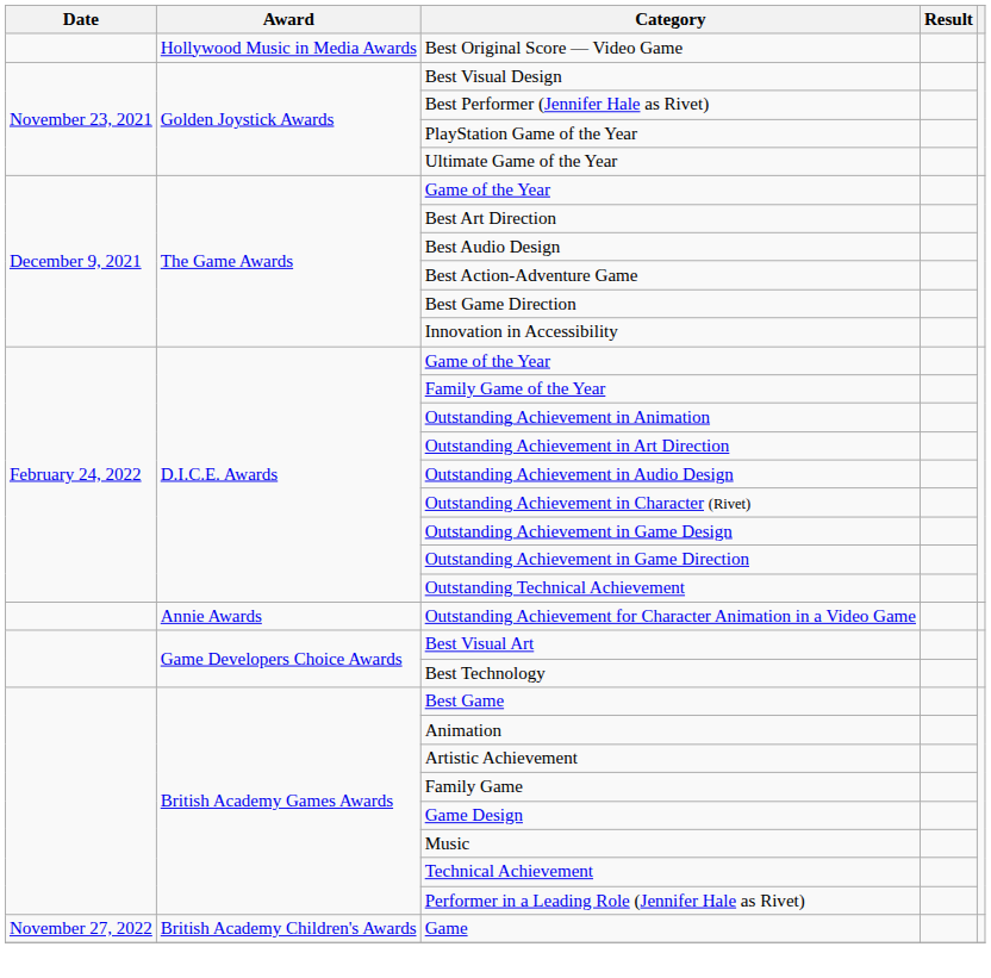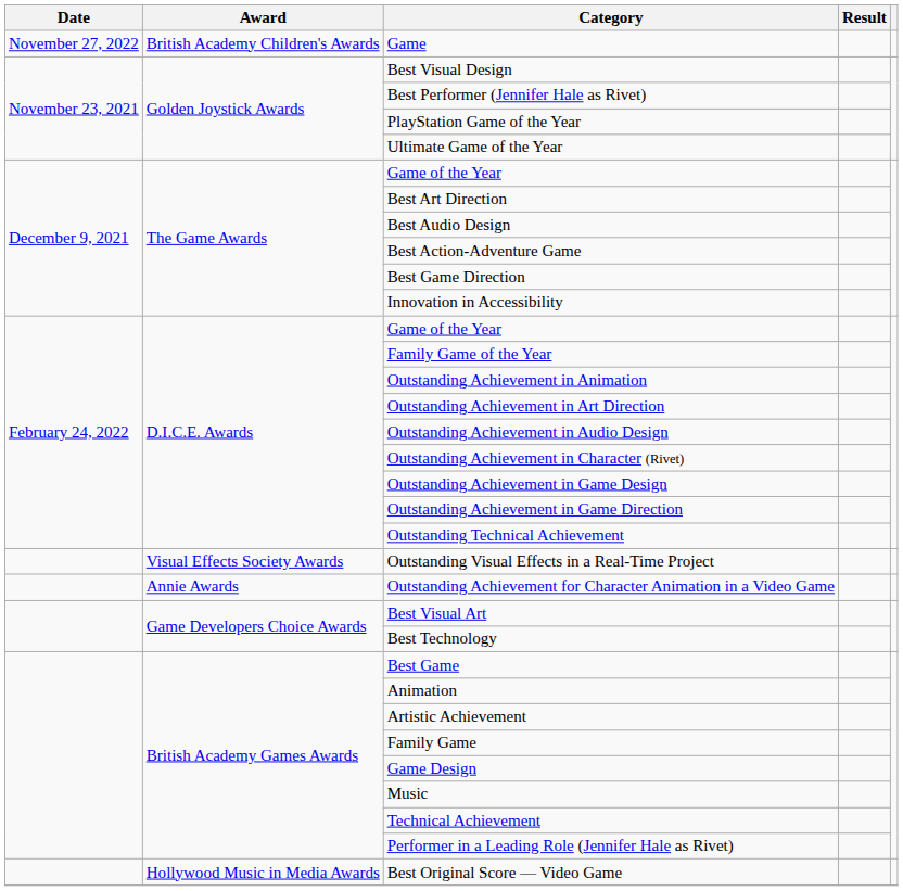rows swapped: Best Original Score — Video Game <-> Game
+ row: Visual Effects Society Awards | Outstanding Visual Effects in a Real-Time Project
